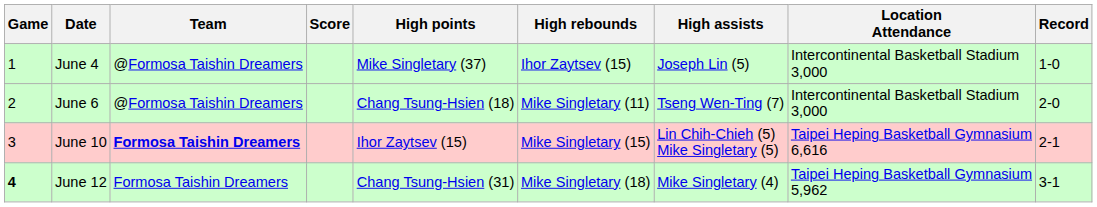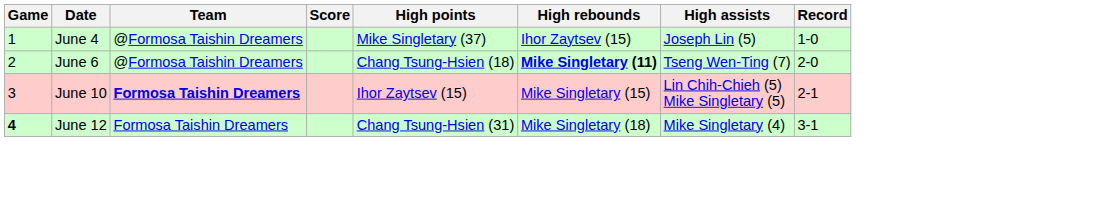- column: Location Attendance | Intercontinental Basketball Stadium 3,000 | Intercontinental Basketball Stadium 3,000 | Taipei Heping Basketball Gymnasium 6,616 | Taipei Heping Basketball Gymnasium 5,962
June 6 | High rebounds: normal -> bold
